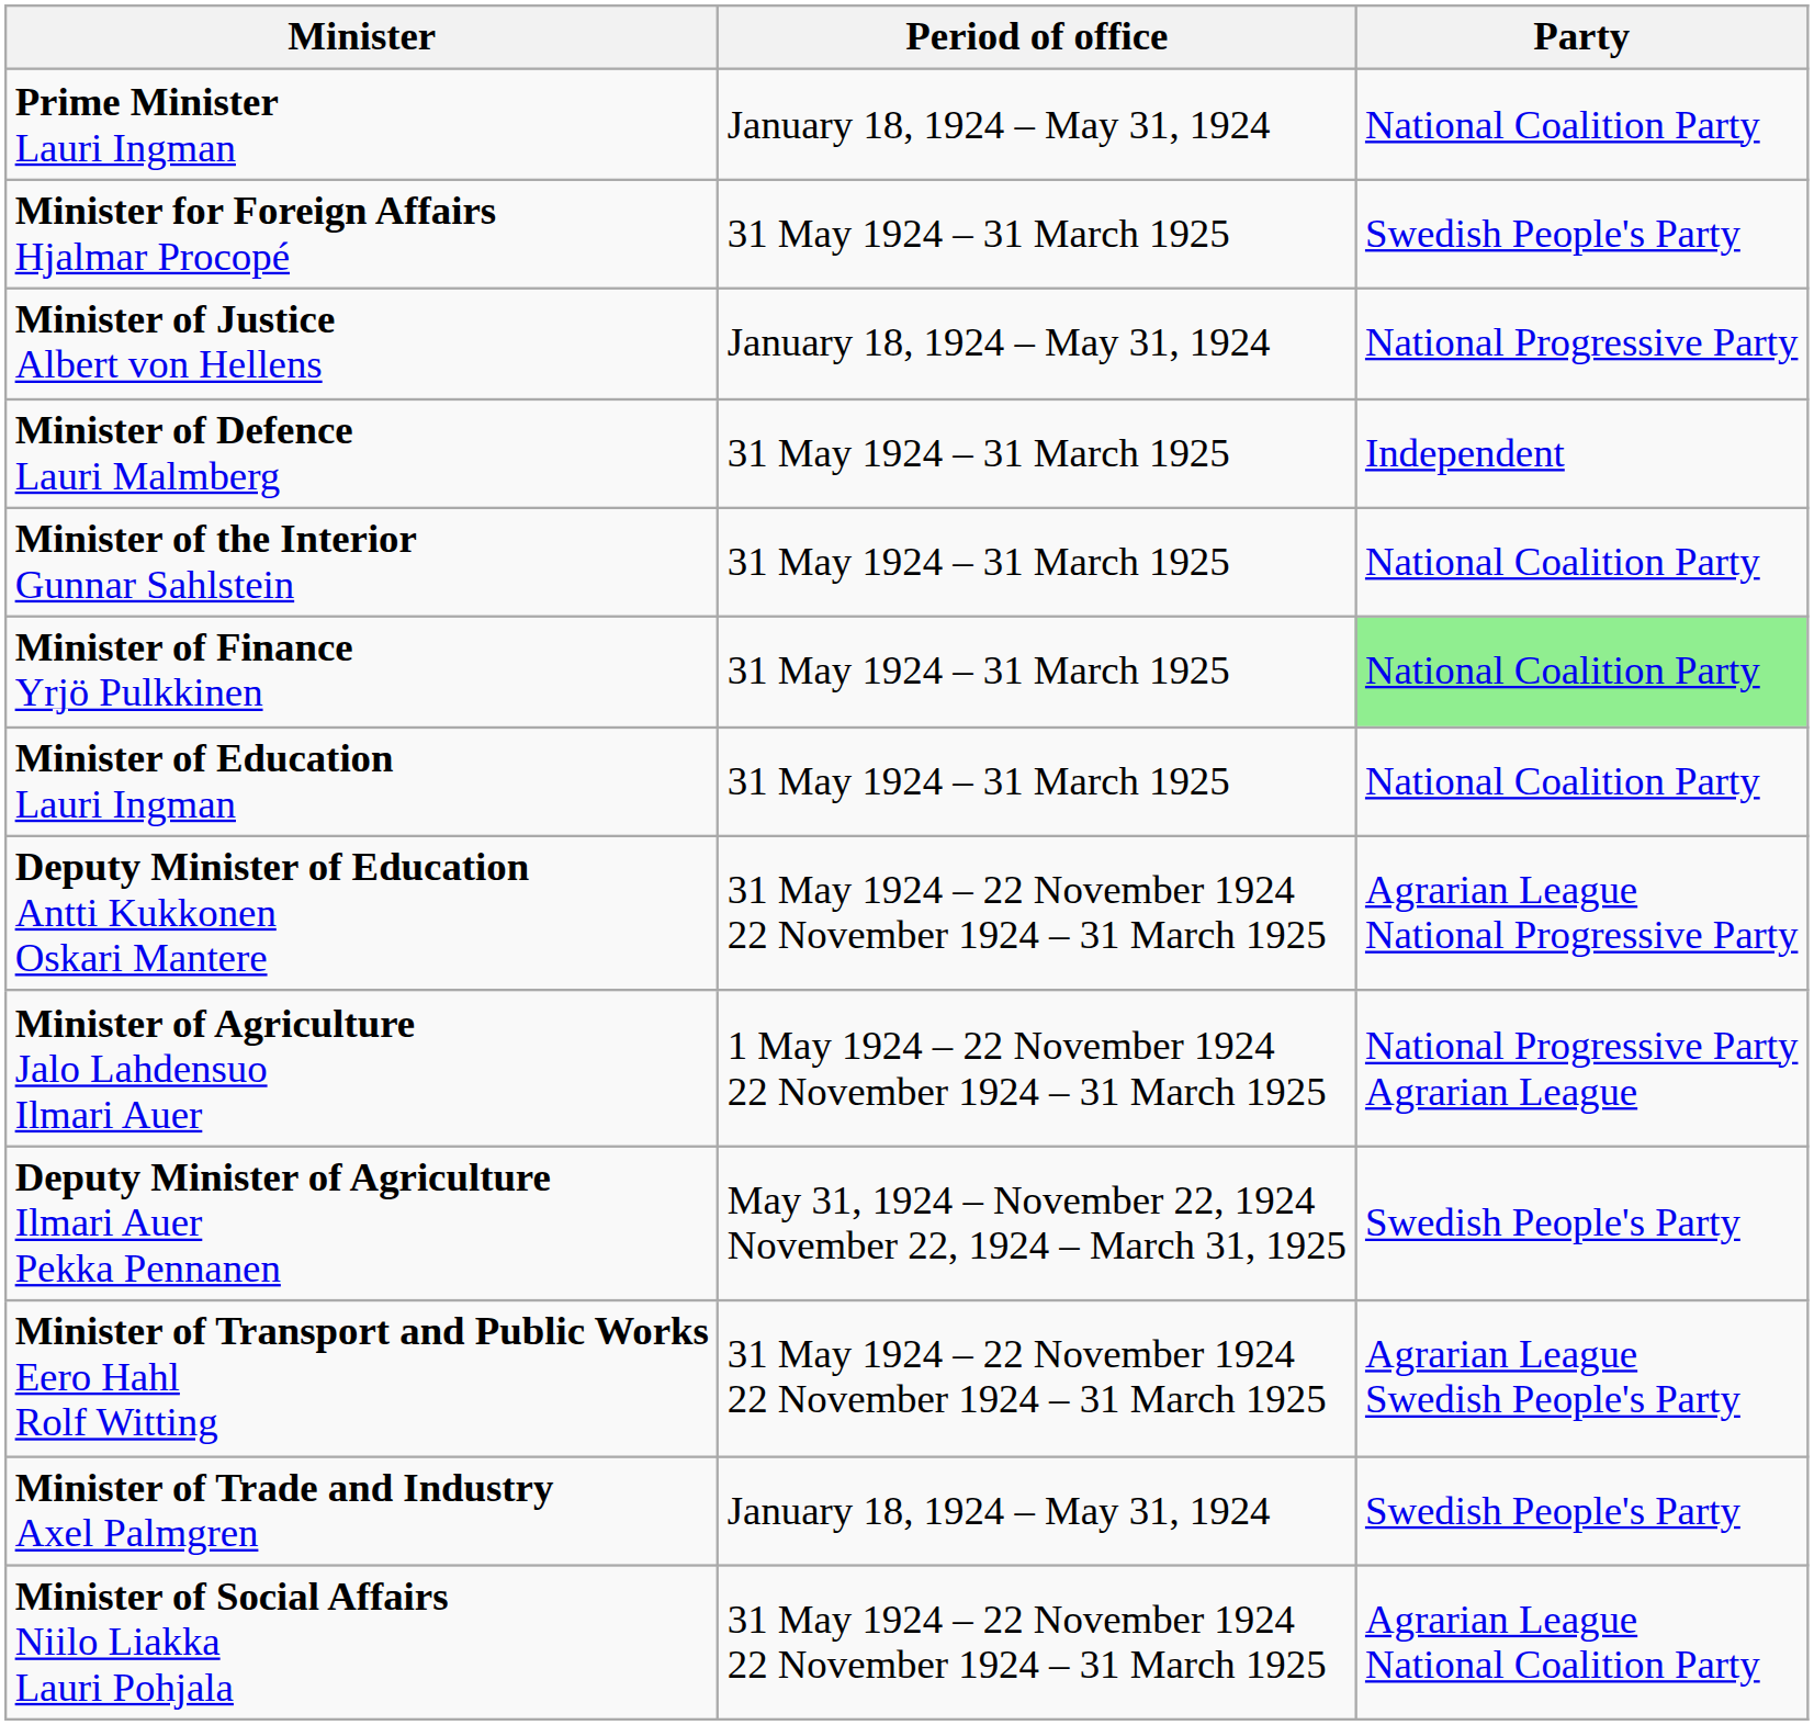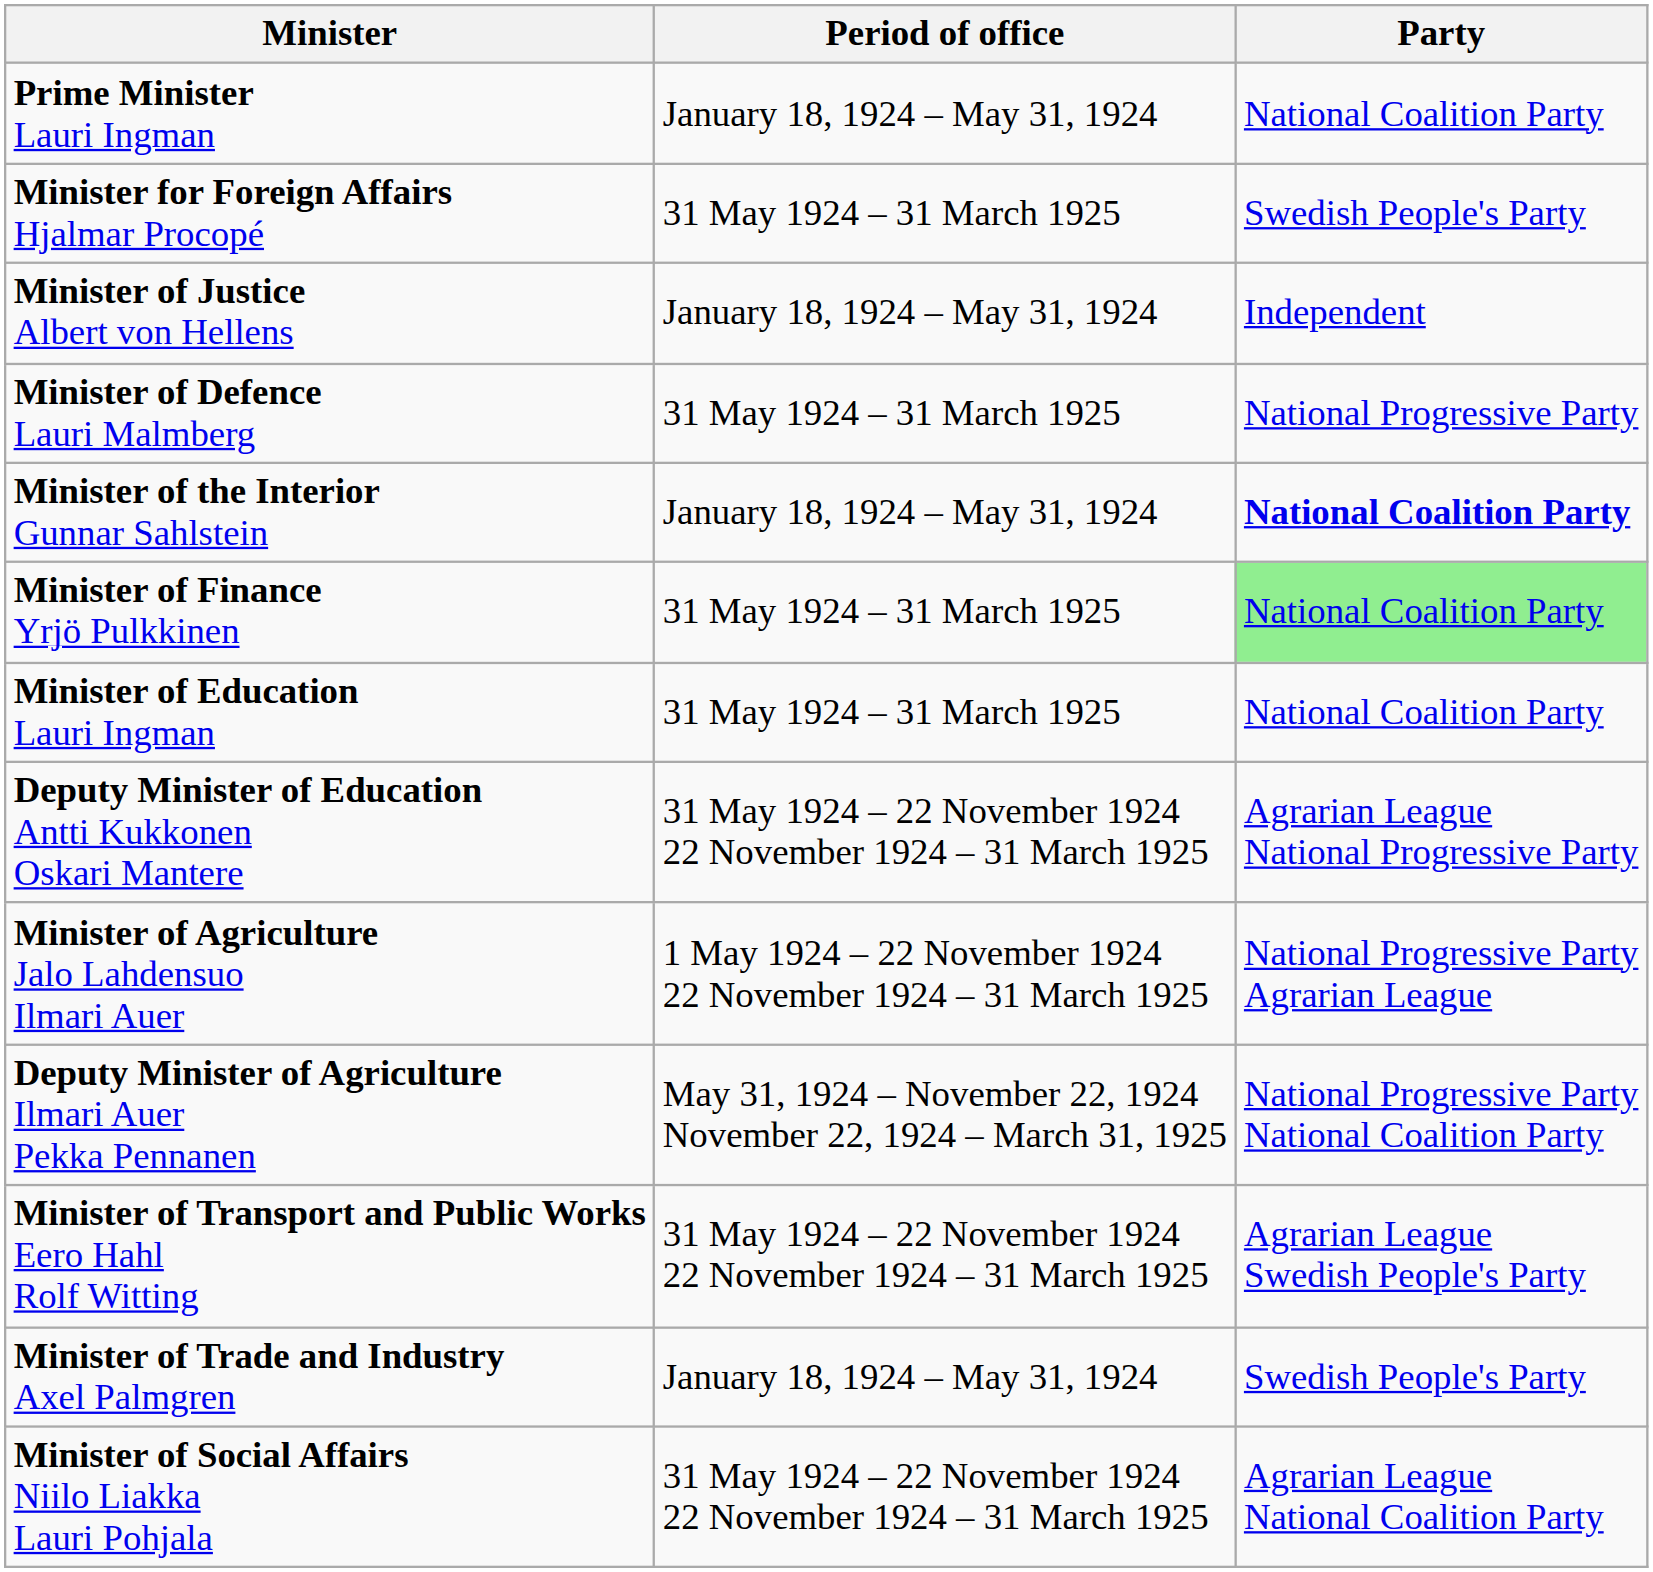Minister of Justice Albert von Hellens | Party: National Progressive Party -> Independent
Minister of Defence Lauri Malmberg | Party: Independent -> National Progressive Party
Minister of the Interior Gunnar Sahlstein | Period of office: 31 May 1924 – 31 March 1925 -> January 18, 1924 – May 31, 1924
Minister of the Interior Gunnar Sahlstein | Party: normal -> bold
Deputy Minister of Agriculture Ilmari Auer Pekka Pennanen | Party: Swedish People's Party -> National Progressive Party National Coalition Party
